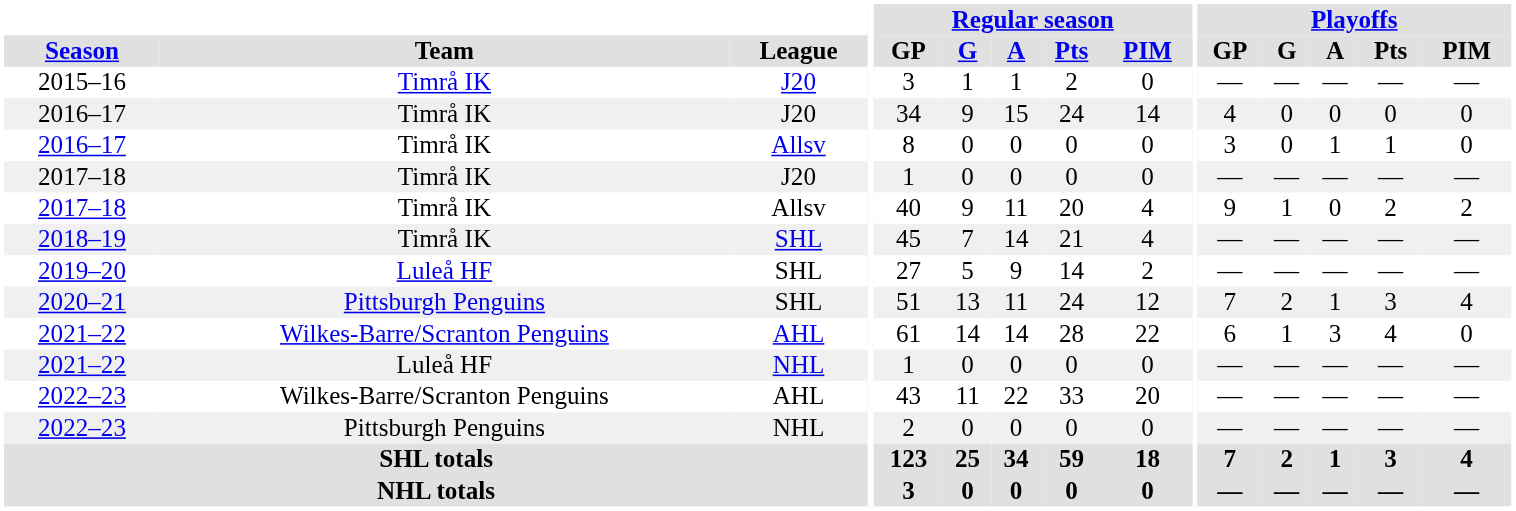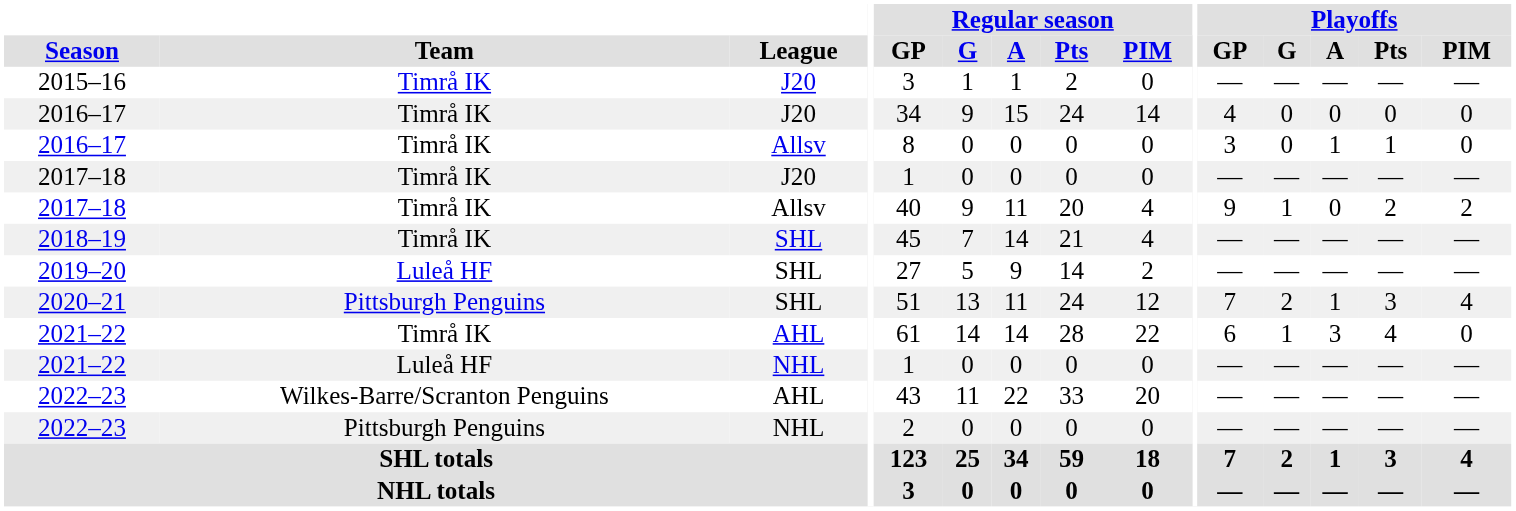2021–22 / AHL | Team: Wilkes-Barre/Scranton Penguins -> Timrå IK
